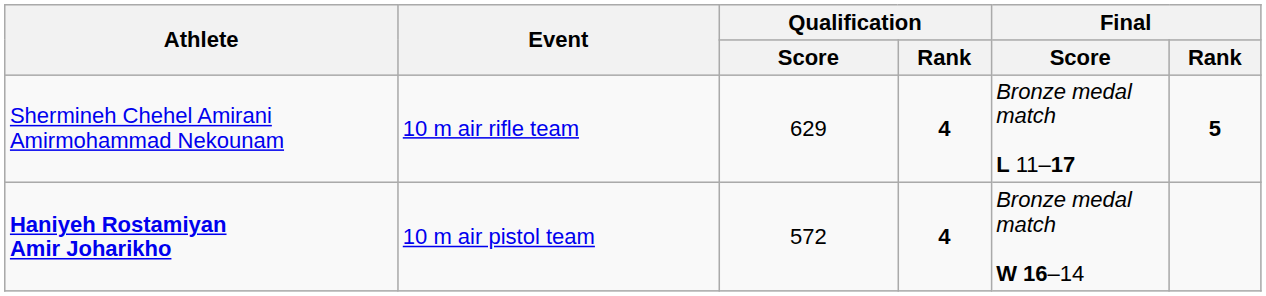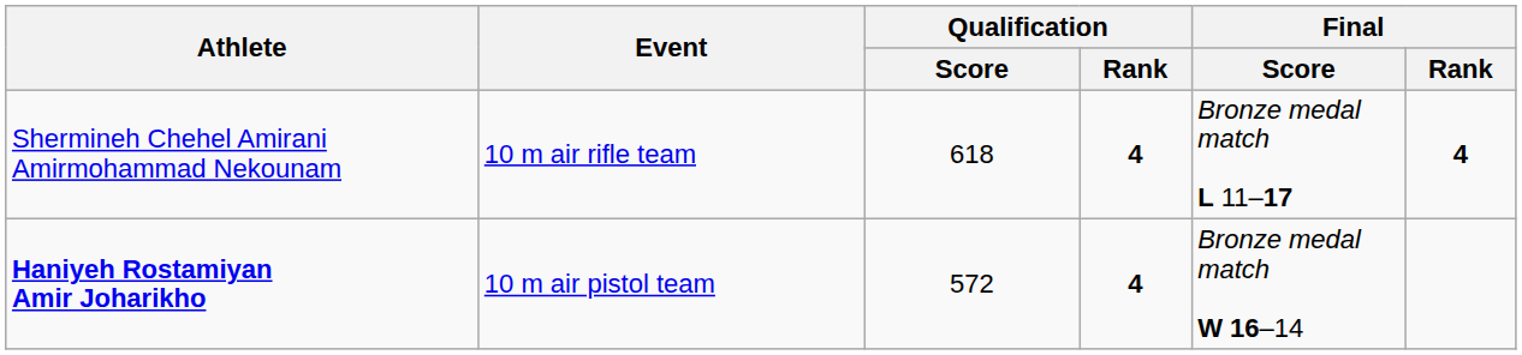Shermineh Chehel Amirani Amirmohammad Nekounam | Qualification / Score: 629 -> 618
Shermineh Chehel Amirani Amirmohammad Nekounam | Final / Rank: 5 -> 4
